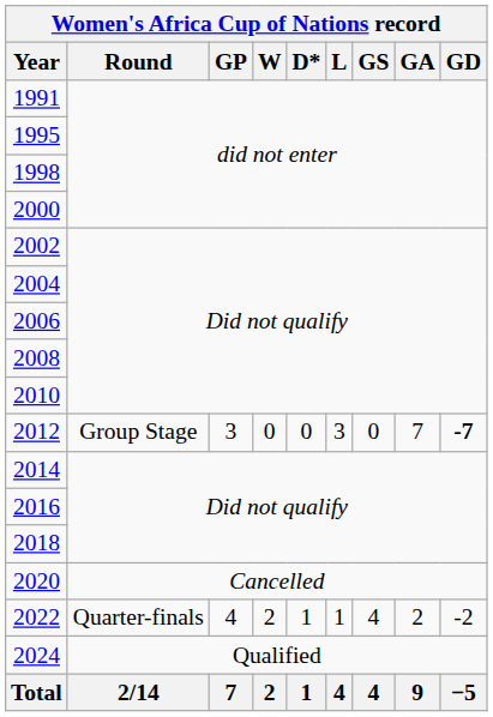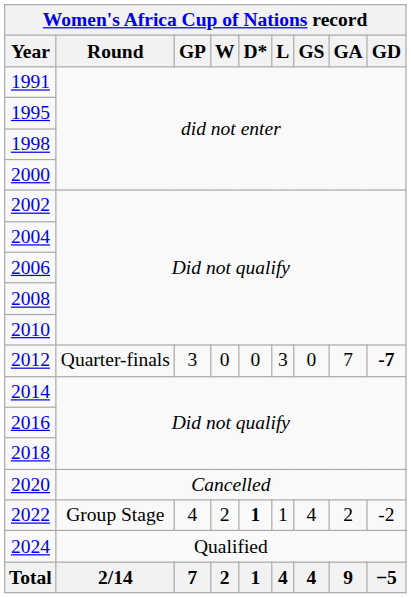2012 | Round: Group Stage -> Quarter-finals
2022 | Round: Quarter-finals -> Group Stage
2022 | D*: normal -> bold
